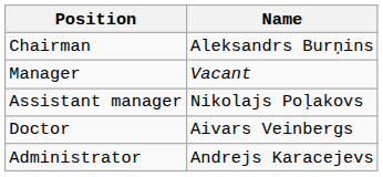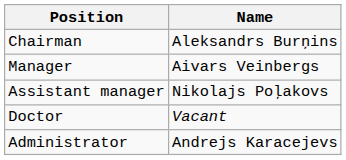Manager | Name: Vacant -> Aivars Veinbergs
Doctor | Name: Aivars Veinbergs -> Vacant
